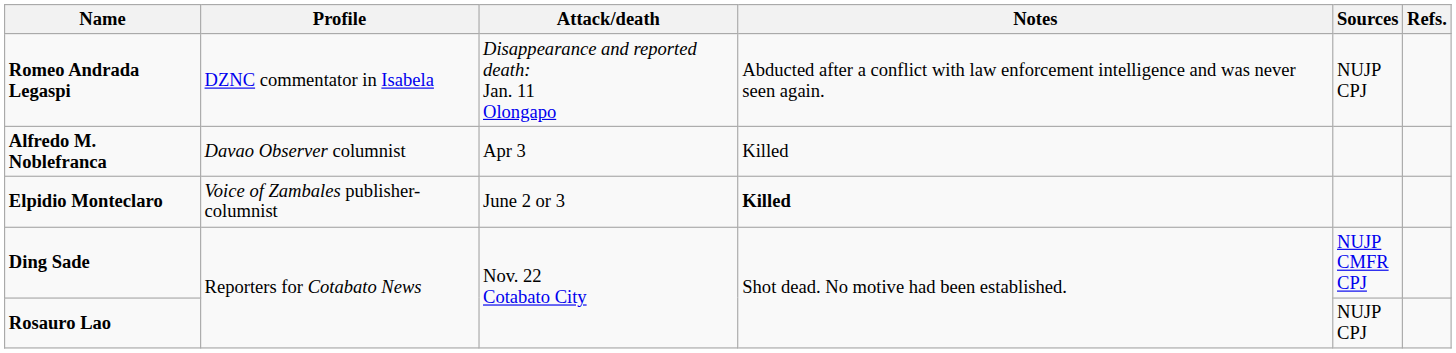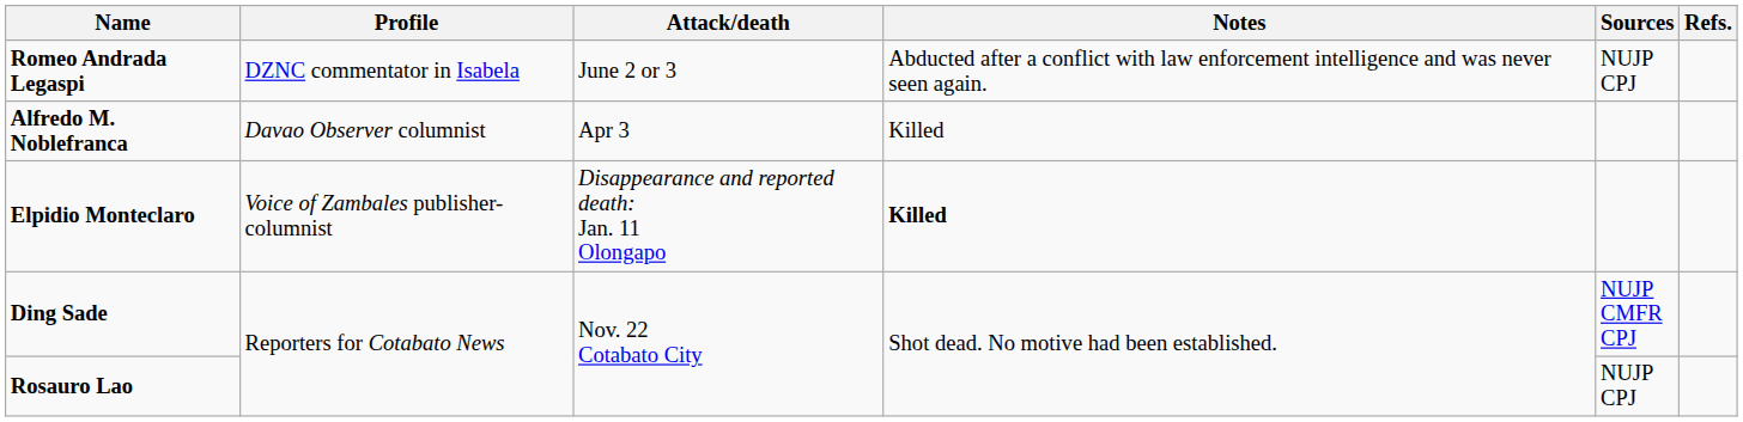Romeo Andrada Legaspi | Attack/death: Disappearance and reported death: Jan. 11 Olongapo -> June 2 or 3
Elpidio Monteclaro | Attack/death: June 2 or 3 -> Disappearance and reported death: Jan. 11 Olongapo
